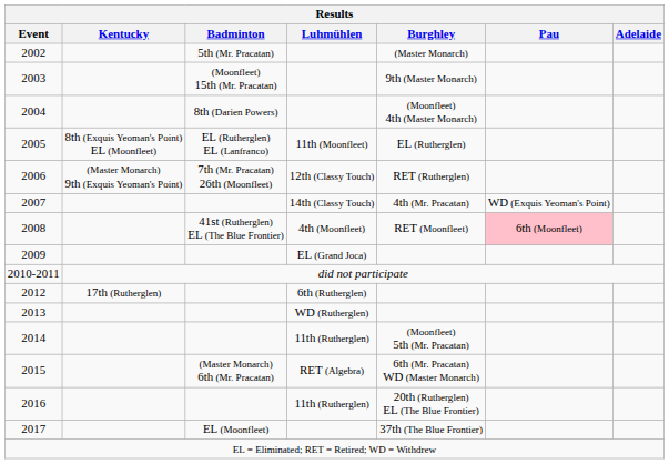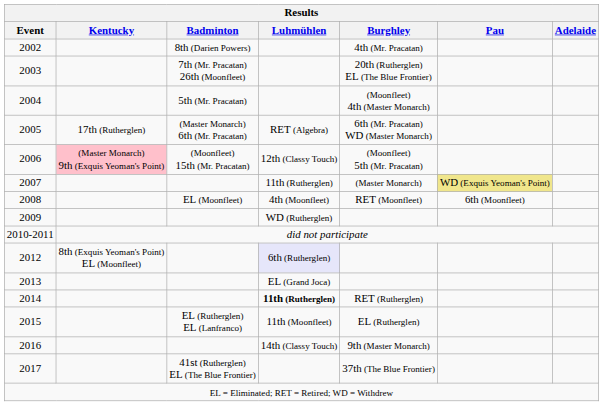2002 | Badminton: 5th (Mr. Pracatan) -> 8th (Darien Powers)
2002 | Burghley: (Master Monarch) -> 4th (Mr. Pracatan)
2003 | Badminton: (Moonfleet) 15th (Mr. Pracatan) -> 7th (Mr. Pracatan) 26th (Moonfleet)
2003 | Burghley: 9th (Master Monarch) -> 20th (Rutherglen) EL (The Blue Frontier)
2004 | Badminton: 8th (Darien Powers) -> 5th (Mr. Pracatan)
2005 | Kentucky: 8th (Exquis Yeoman's Point) EL (Moonfleet) -> 17th (Rutherglen)
2005 | Badminton: EL (Rutherglen) EL (Lanfranco) -> (Master Monarch) 6th (Mr. Pracatan)
2005 | Luhmühlen: 11th (Moonfleet) -> RET (Algebra)
2005 | Burghley: EL (Rutherglen) -> 6th (Mr. Pracatan) WD (Master Monarch)
2006 | Kentucky: no background -> pink background
2006 | Badminton: 7th (Mr. Pracatan) 26th (Moonfleet) -> (Moonfleet) 15th (Mr. Pracatan)
2006 | Burghley: RET (Rutherglen) -> (Moonfleet) 5th (Mr. Pracatan)
2007 | Luhmühlen: 14th (Classy Touch) -> 11th (Rutherglen)
2007 | Burghley: 4th (Mr. Pracatan) -> (Master Monarch)
2007 | Pau: no background -> khaki background
2008 | Badminton: 41st (Rutherglen) EL (The Blue Frontier) -> EL (Moonfleet)
2008 | Pau: pink background -> no background
2009 | Luhmühlen: EL (Grand Joca) -> WD (Rutherglen)
2012 | Kentucky: 17th (Rutherglen) -> 8th (Exquis Yeoman's Point) EL (Moonfleet)
2012 | Luhmühlen: no background -> lavender background
2013 | Luhmühlen: WD (Rutherglen) -> EL (Grand Joca)
2014 | Luhmühlen: normal -> bold
2014 | Burghley: (Moonfleet) 5th (Mr. Pracatan) -> RET (Rutherglen)
2015 | Badminton: (Master Monarch) 6th (Mr. Pracatan) -> EL (Rutherglen) EL (Lanfranco)
2015 | Luhmühlen: RET (Algebra) -> 11th (Moonfleet)
2015 | Burghley: 6th (Mr. Pracatan) WD (Master Monarch) -> EL (Rutherglen)
2016 | Luhmühlen: 11th (Rutherglen) -> 14th (Classy Touch)
2016 | Burghley: 20th (Rutherglen) EL (The Blue Frontier) -> 9th (Master Monarch)
2017 | Badminton: EL (Moonfleet) -> 41st (Rutherglen) EL (The Blue Frontier)
